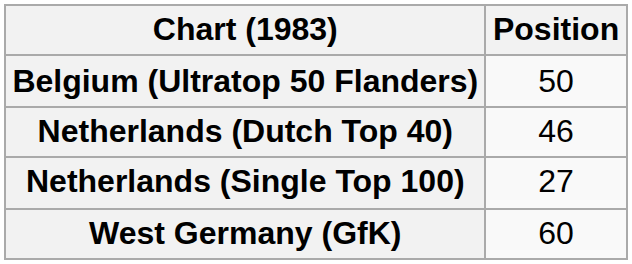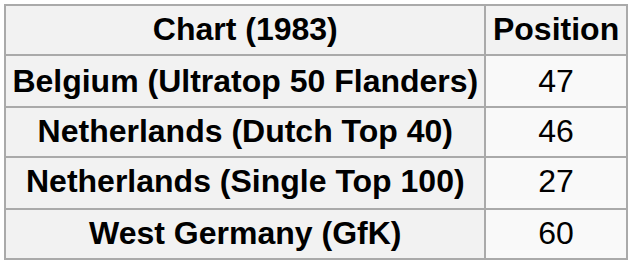Belgium (Ultratop 50 Flanders) | Position: 50 -> 47
